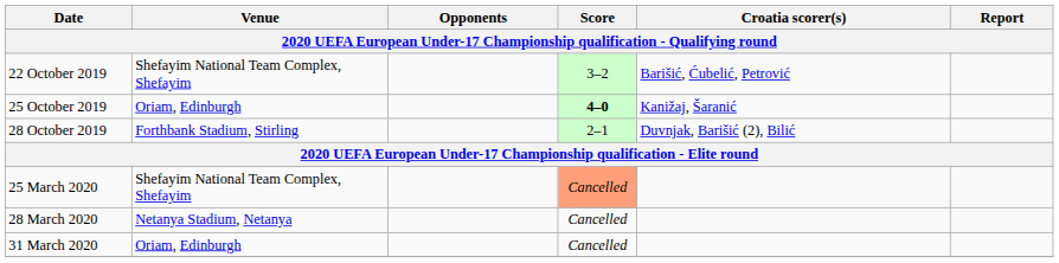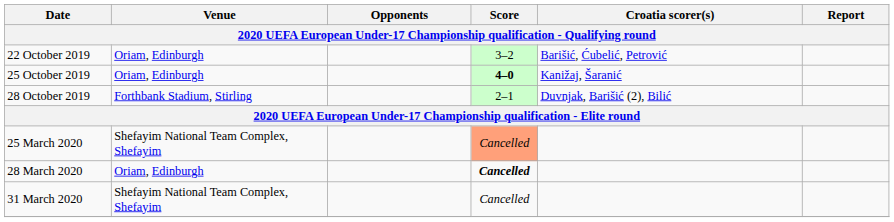22 October 2019 | Venue: Shefayim National Team Complex, Shefayim -> Oriam, Edinburgh
28 March 2020 | Venue: Netanya Stadium, Netanya -> Oriam, Edinburgh
28 March 2020 | Score: normal -> bold
31 March 2020 | Venue: Oriam, Edinburgh -> Shefayim National Team Complex, Shefayim
